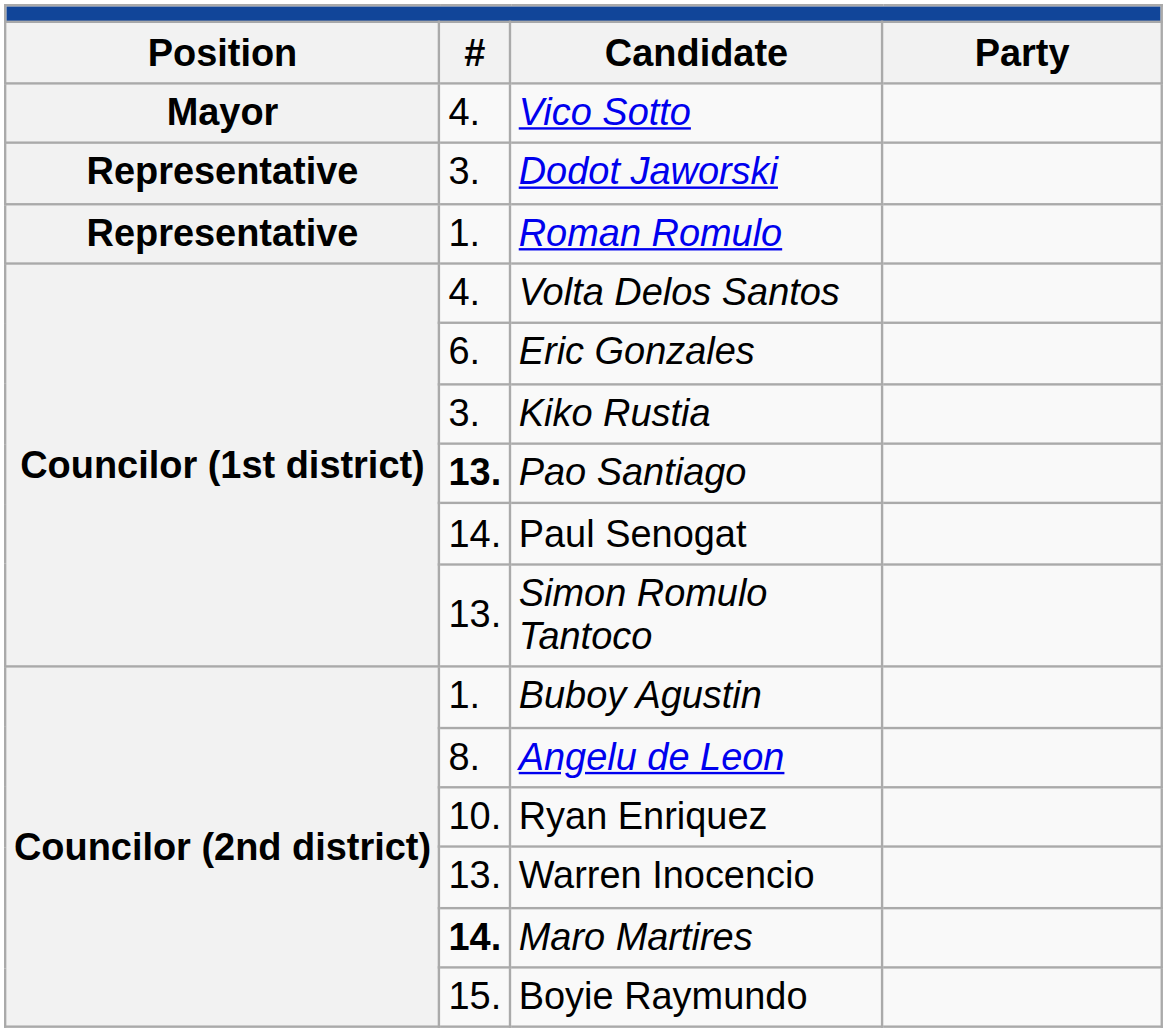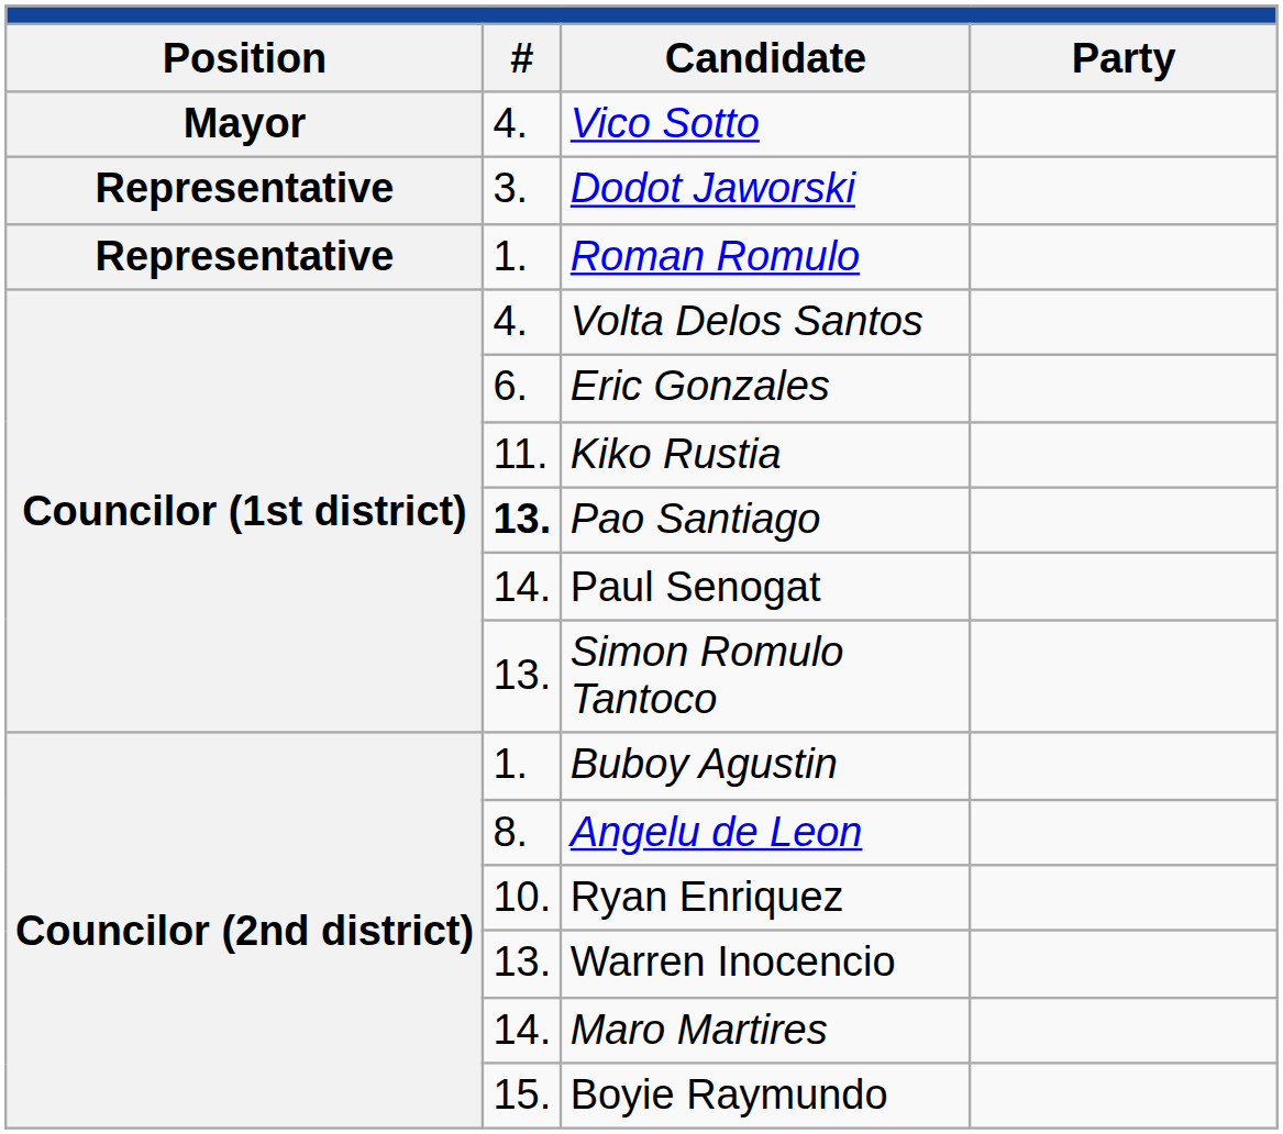Kiko Rustia | column 2: 3. -> 11.
Maro Martires | column 2: bold -> normal
